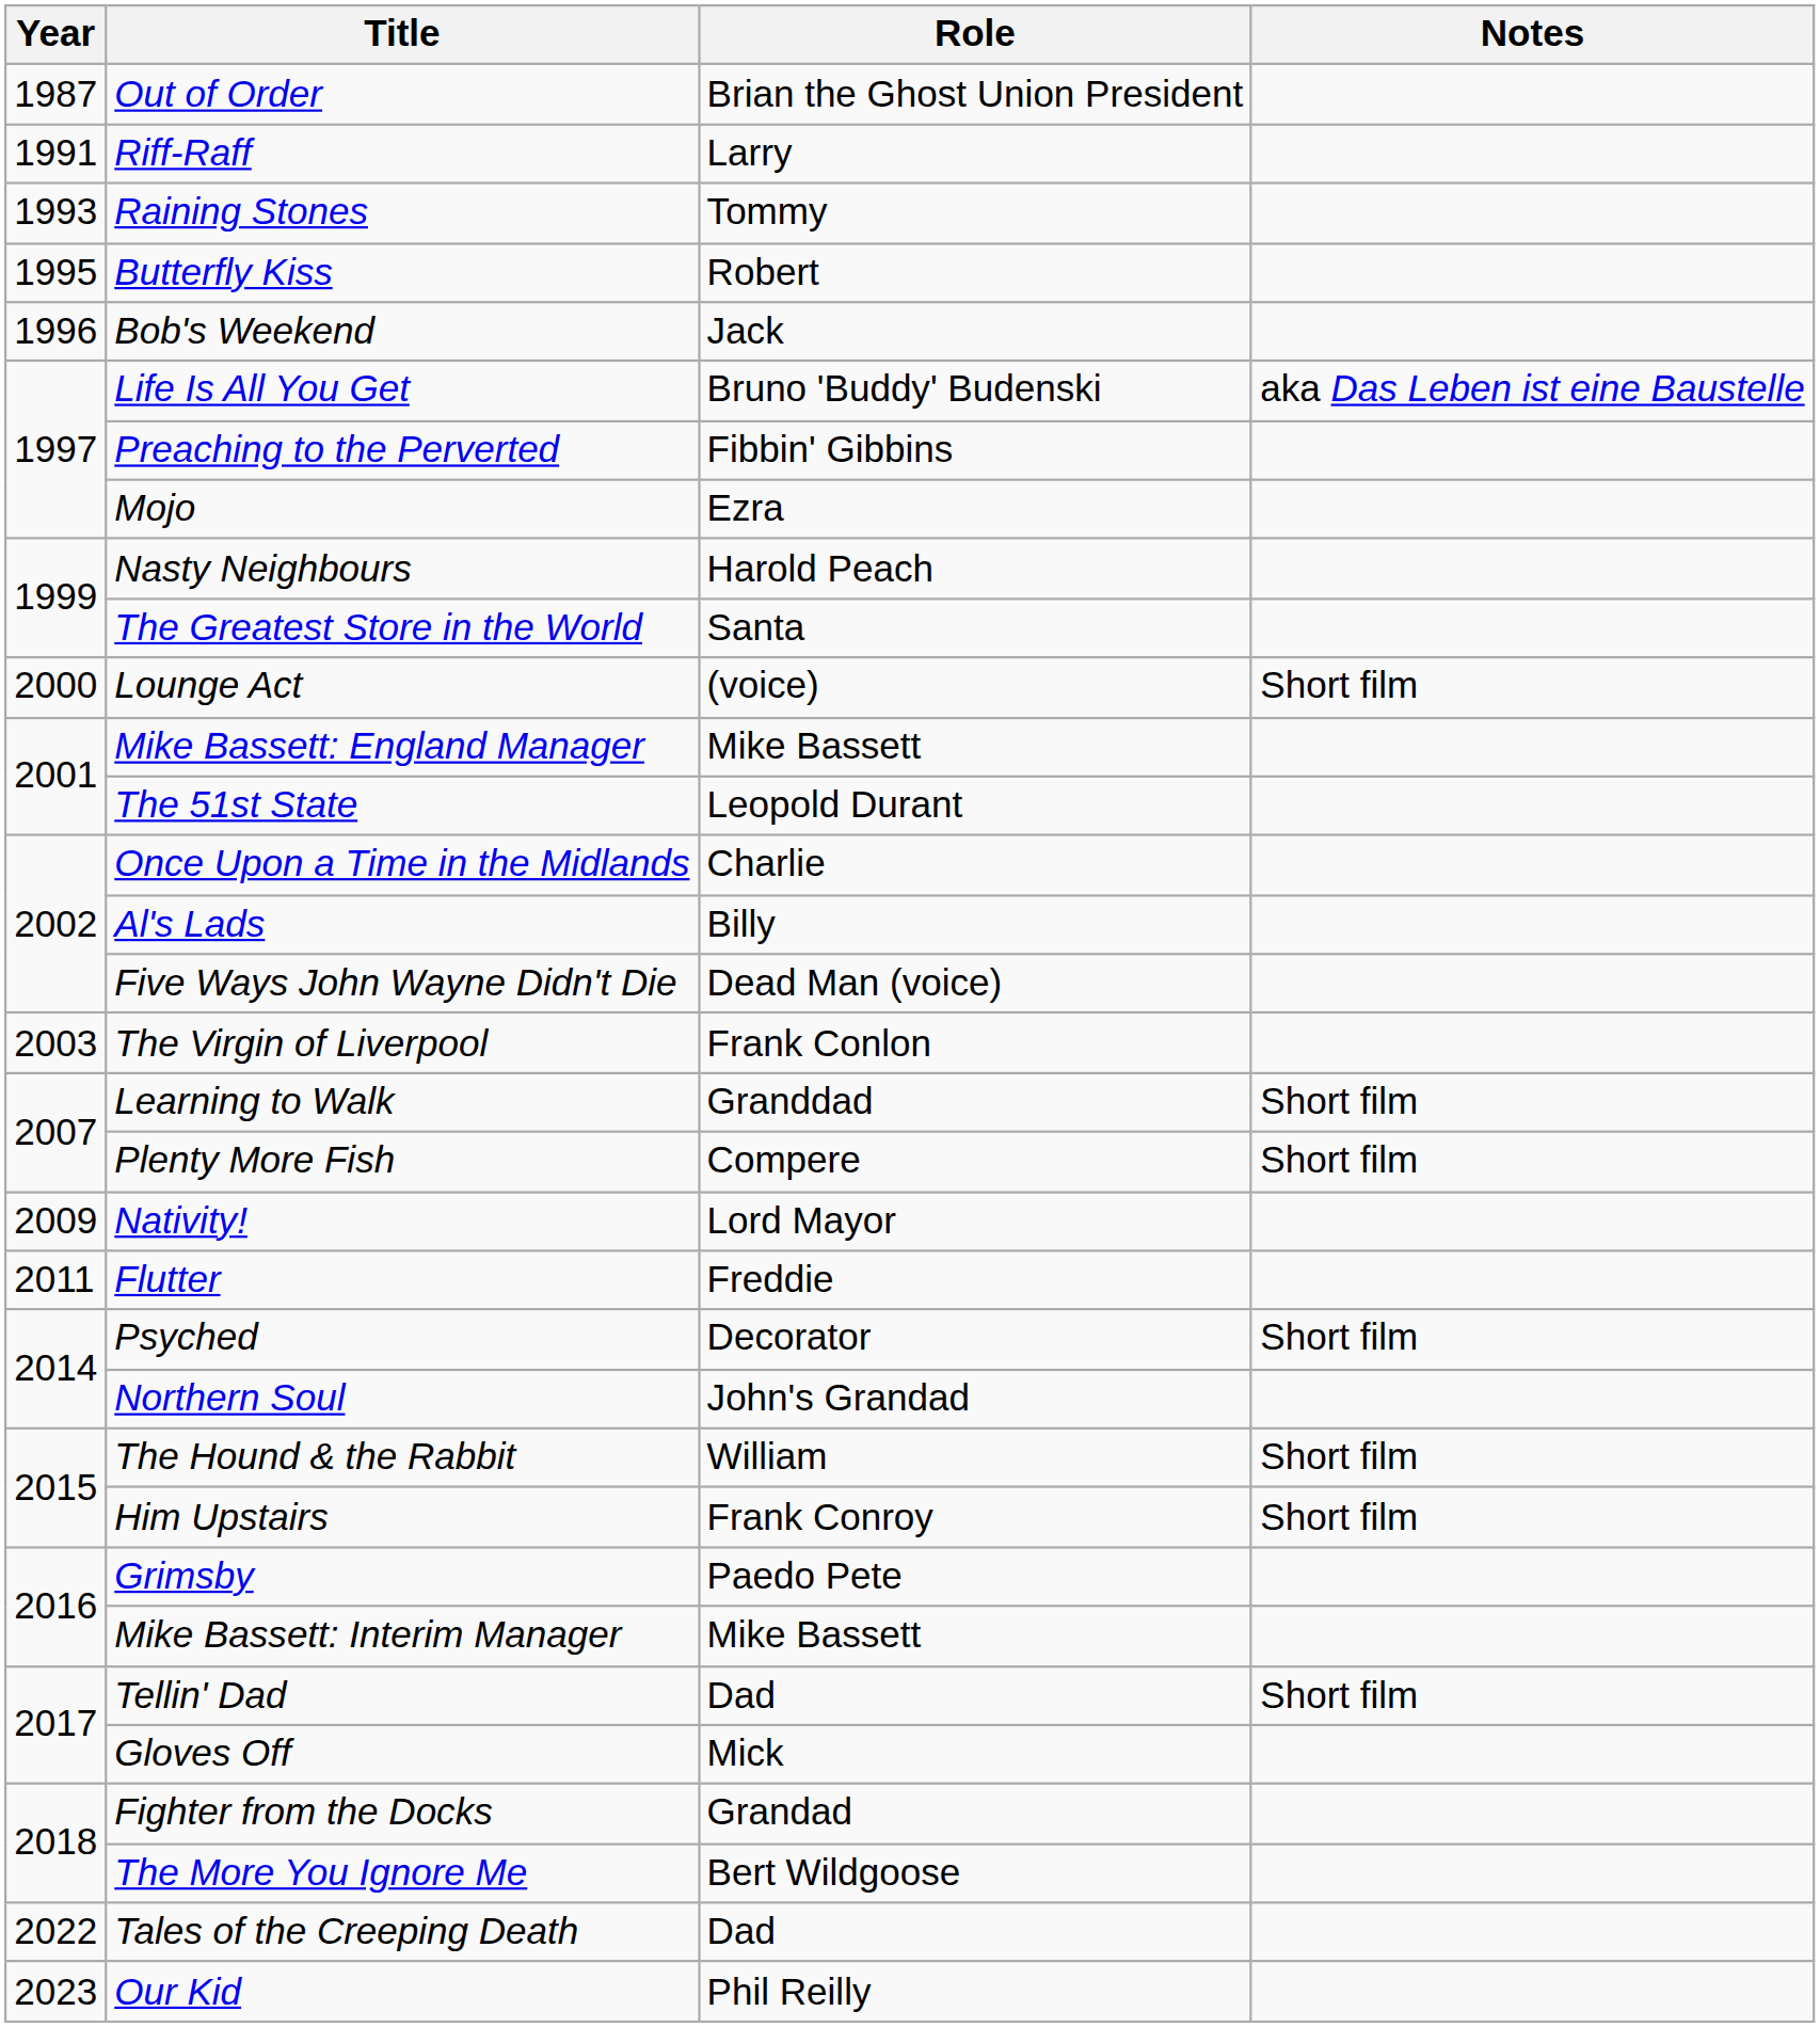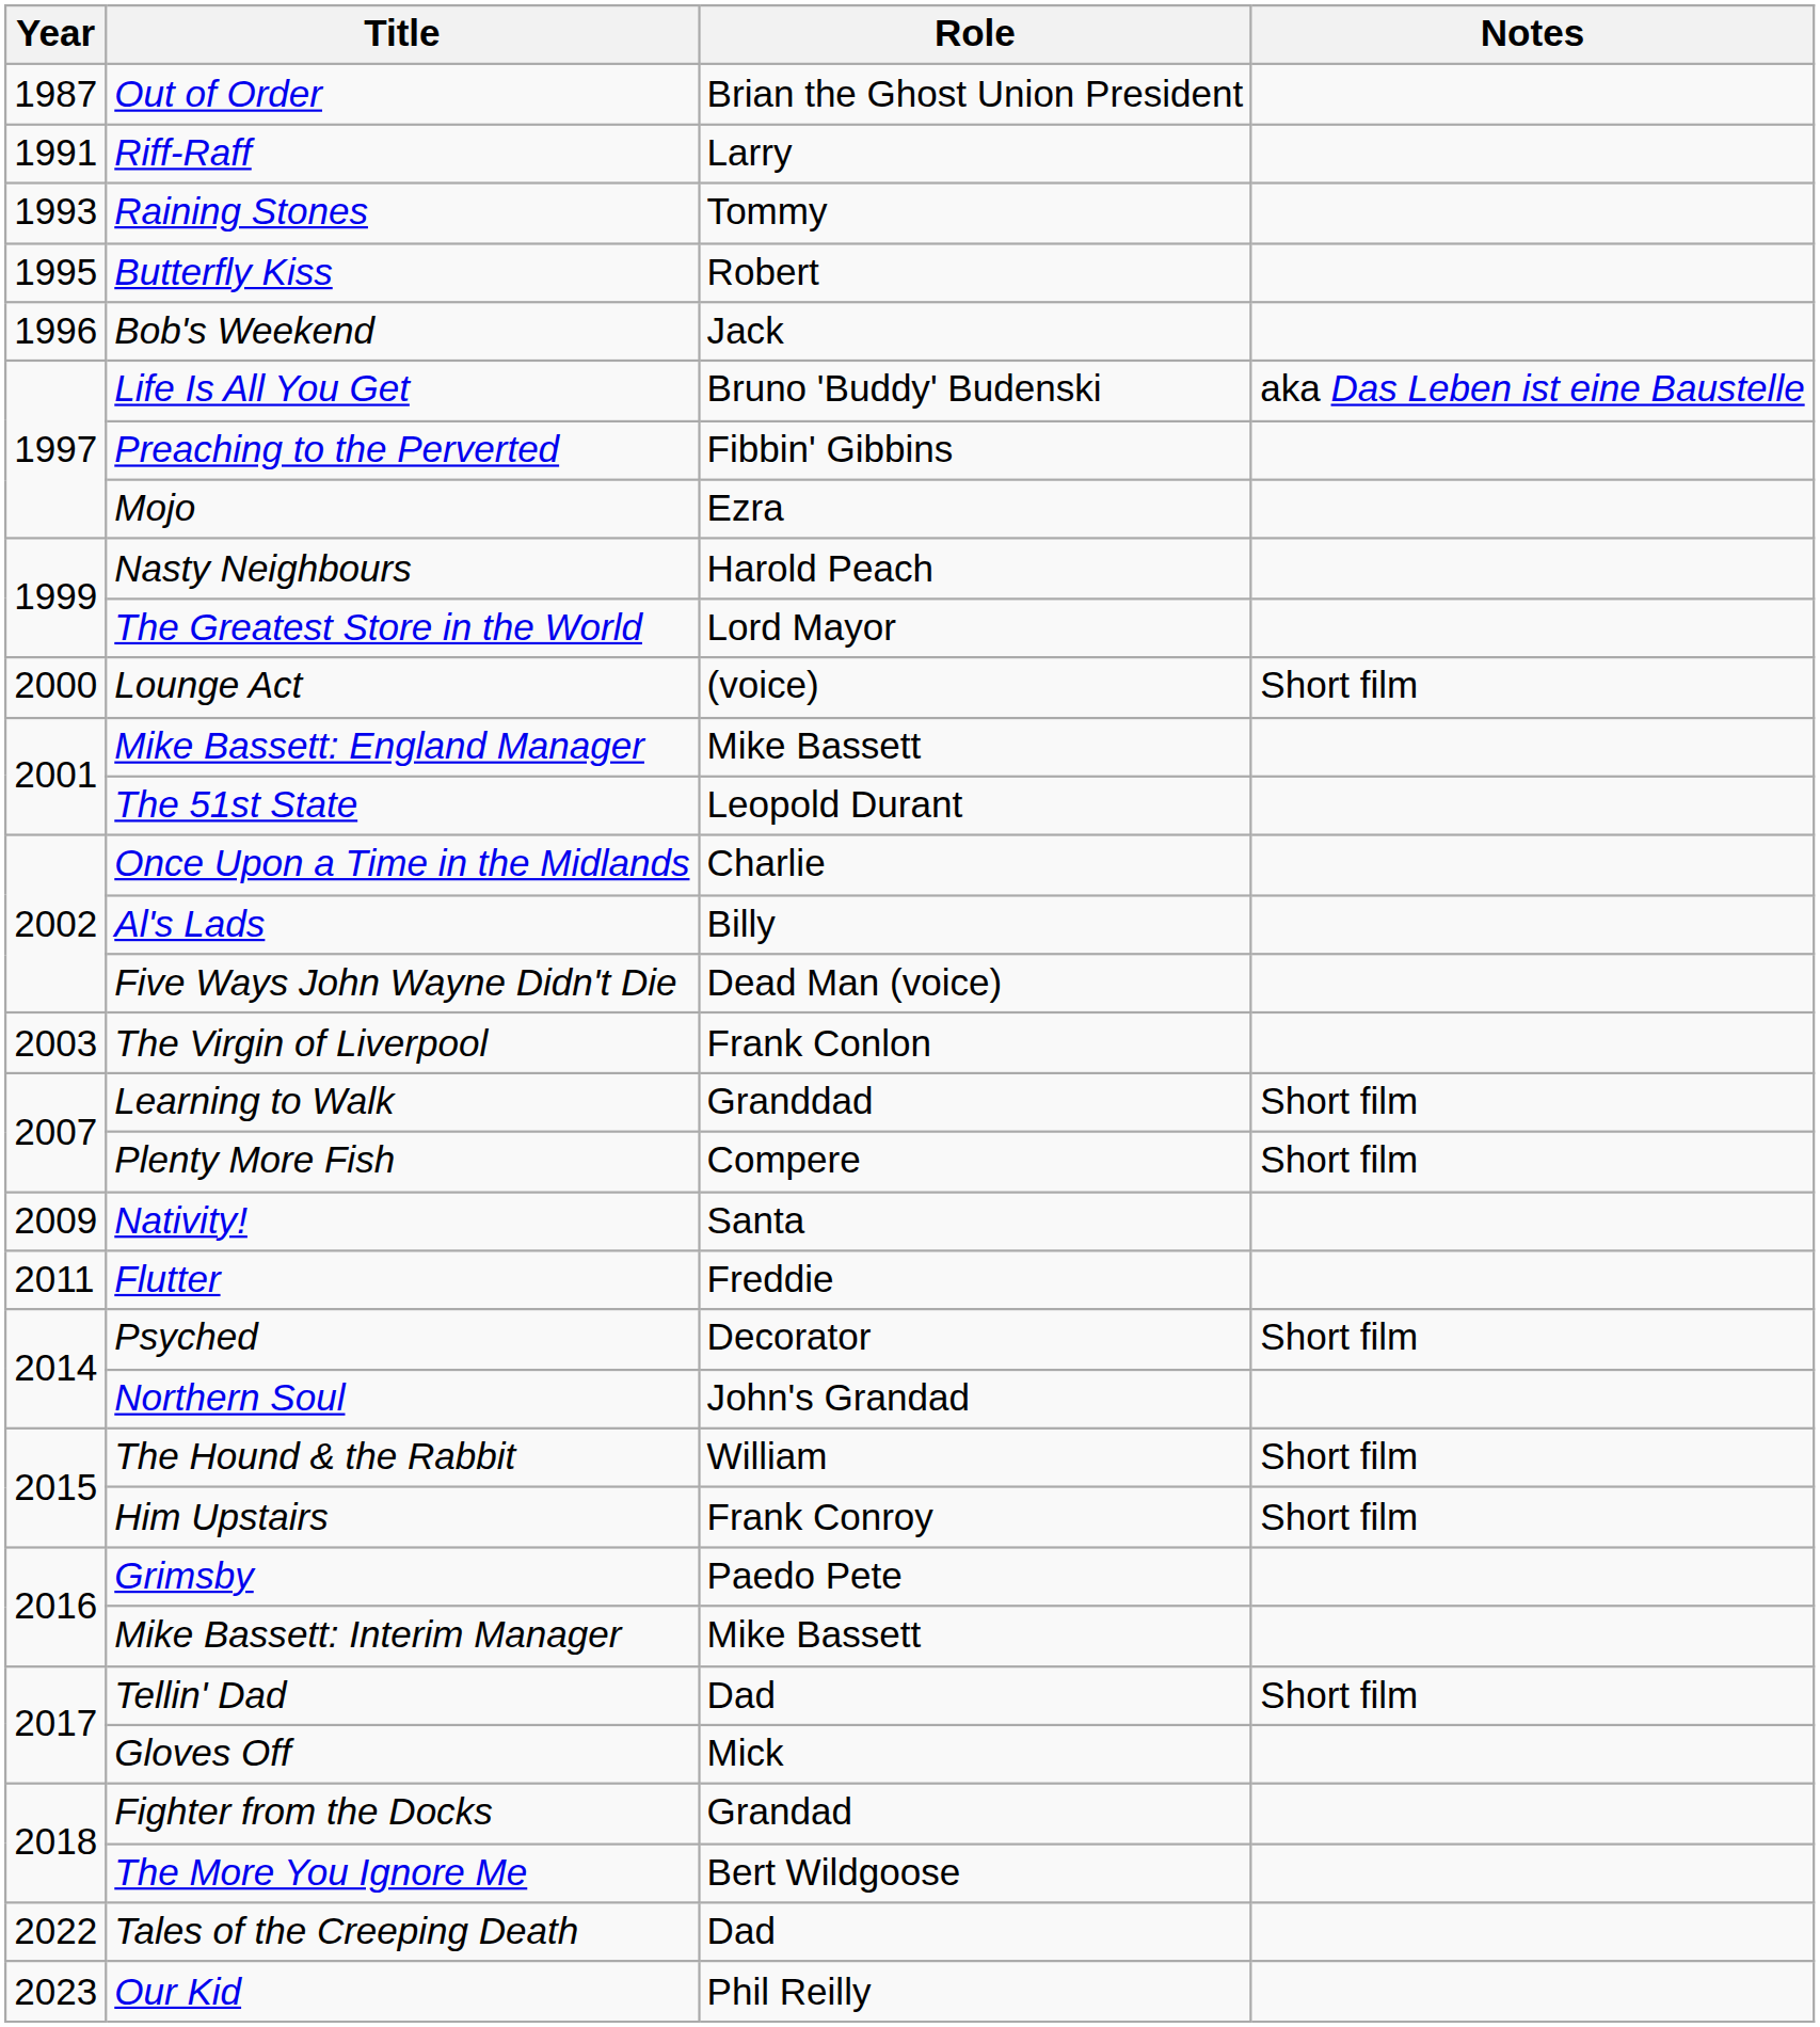The Greatest Store in the World | Role: Santa -> Lord Mayor
Nativity! | Role: Lord Mayor -> Santa
